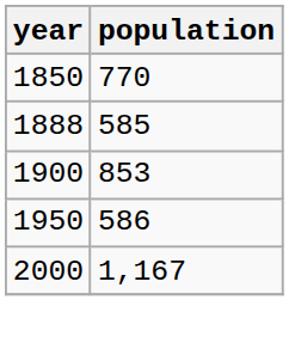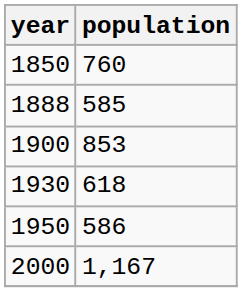1850 | population: 770 -> 760
+ row: 1930 | 618
